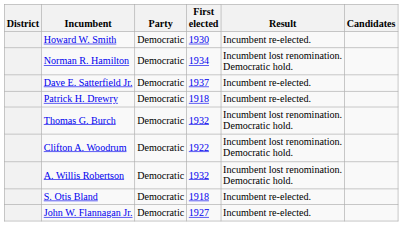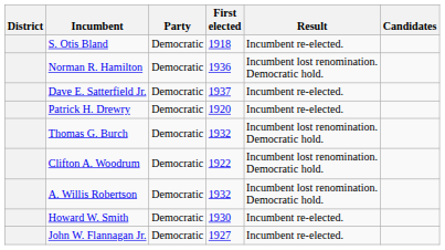rows swapped: S. Otis Bland <-> Howard W. Smith
Norman R. Hamilton | First elected: 1934 -> 1936
Patrick H. Drewry | First elected: 1918 -> 1920
